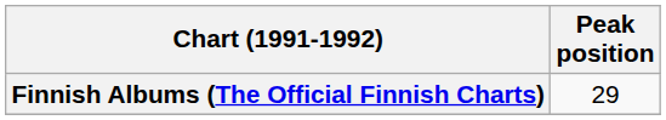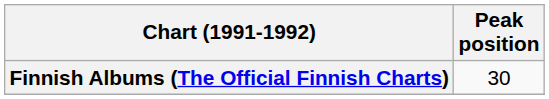Finnish Albums (The Official Finnish Charts) | Peak position: 29 -> 30
